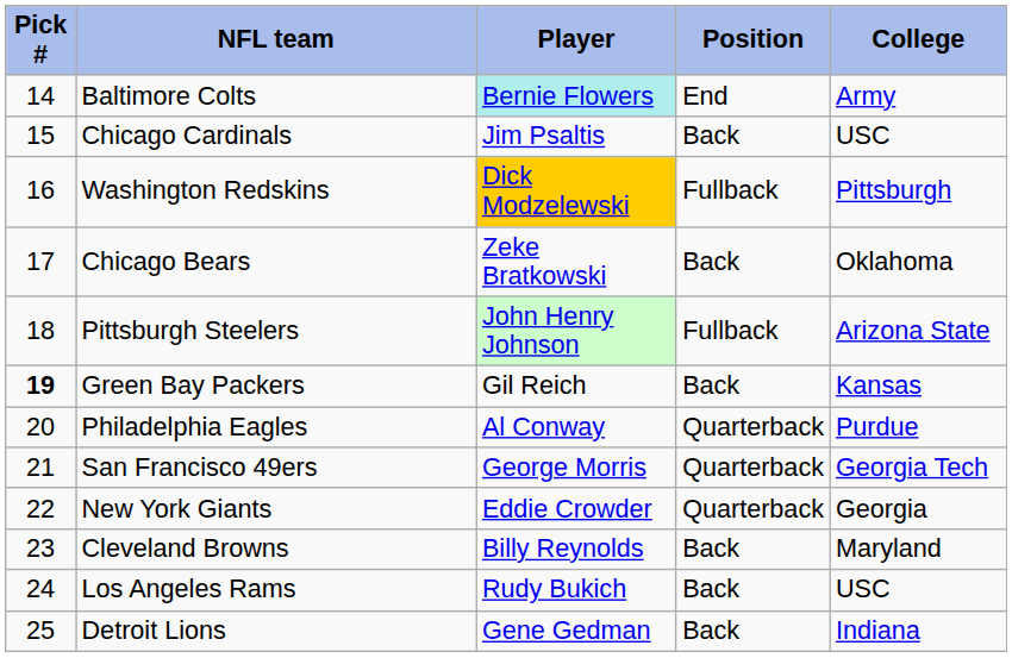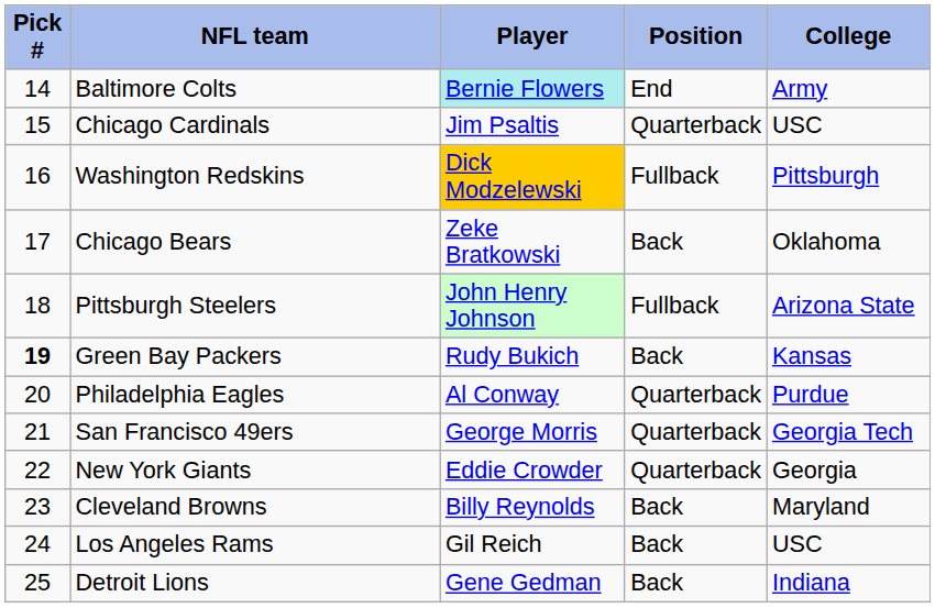Chicago Cardinals | Position: Back -> Quarterback
Green Bay Packers | Player: Gil Reich -> Rudy Bukich
Los Angeles Rams | Player: Rudy Bukich -> Gil Reich
